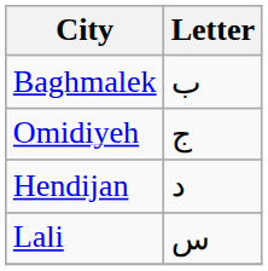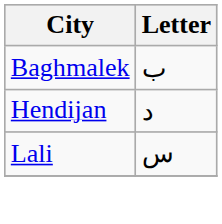- row: Omidiyeh | ج
